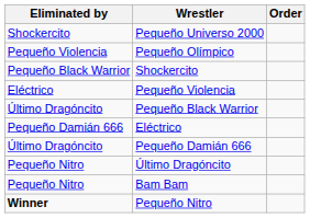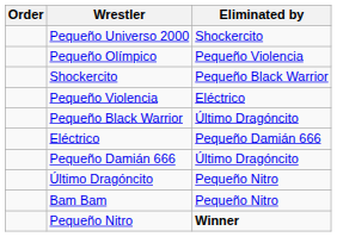columns swapped: Order <-> Eliminated by
